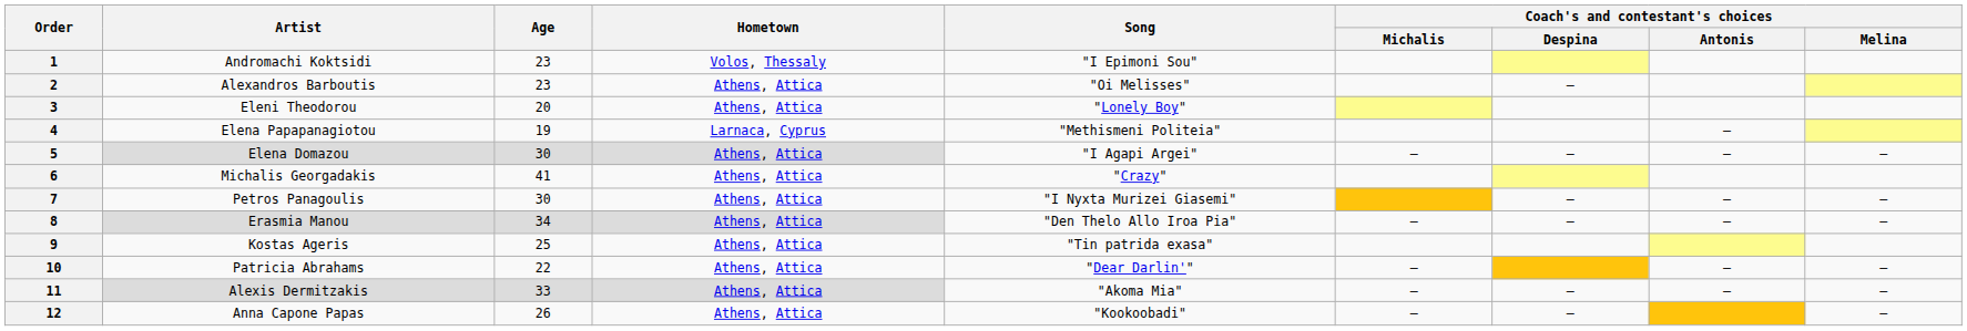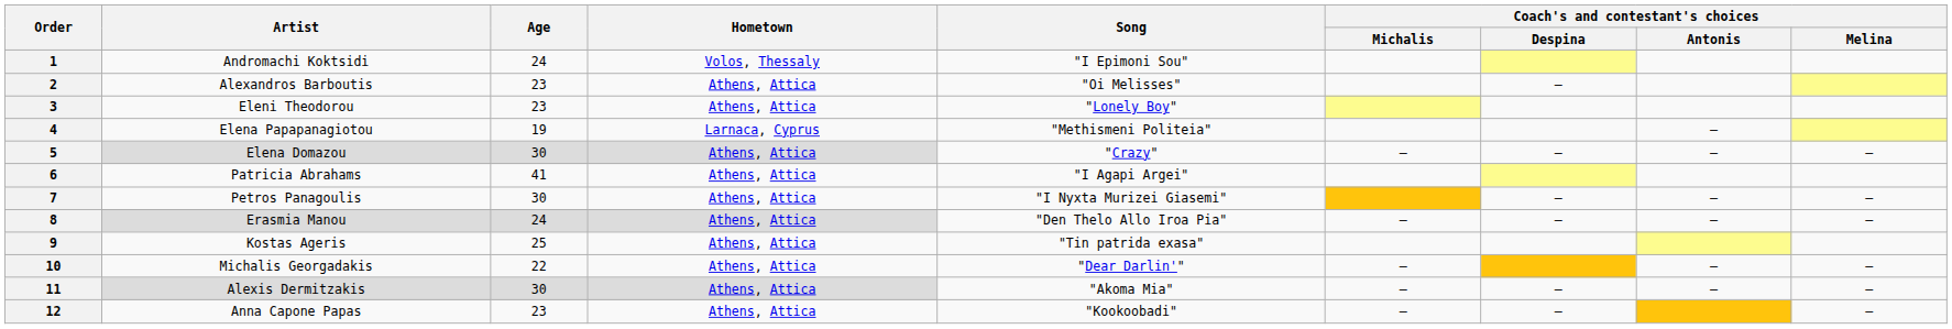1 | Age: 23 -> 24
3 | Age: 20 -> 23
5 | Song: "I Agapi Argei" -> "Crazy"
6 | Artist: Michalis Georgadakis -> Patricia Abrahams
6 | Song: "Crazy" -> "I Agapi Argei"
8 | Age: 34 -> 24
10 | Artist: Patricia Abrahams -> Michalis Georgadakis
11 | Age: 33 -> 30
12 | Age: 26 -> 23
